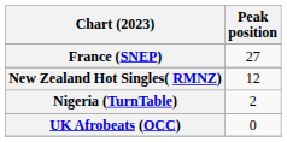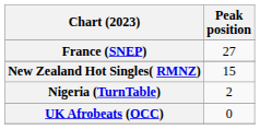New Zealand Hot Singles( RMNZ) | Peak position: 12 -> 15
